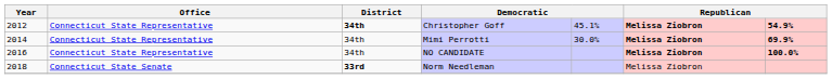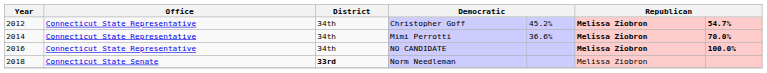Christopher Goff | District: bold -> normal
Christopher Goff | column 5: 45.1% -> 45.2%
Christopher Goff | column 7: 54.9% -> 54.7%
Mimi Perrotti | column 5: 30.0% -> 36.6%
Mimi Perrotti | column 7: 69.9% -> 70.0%
